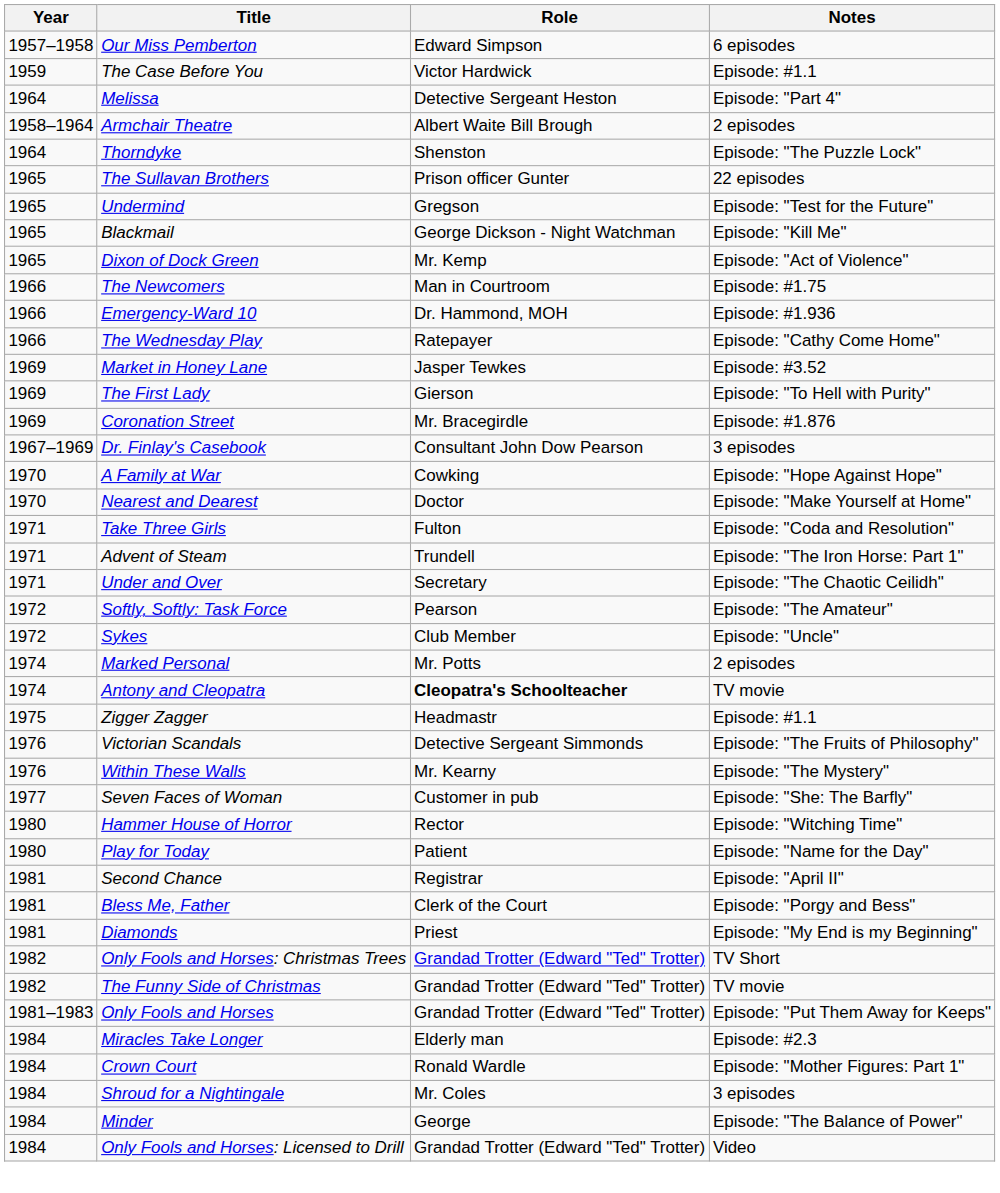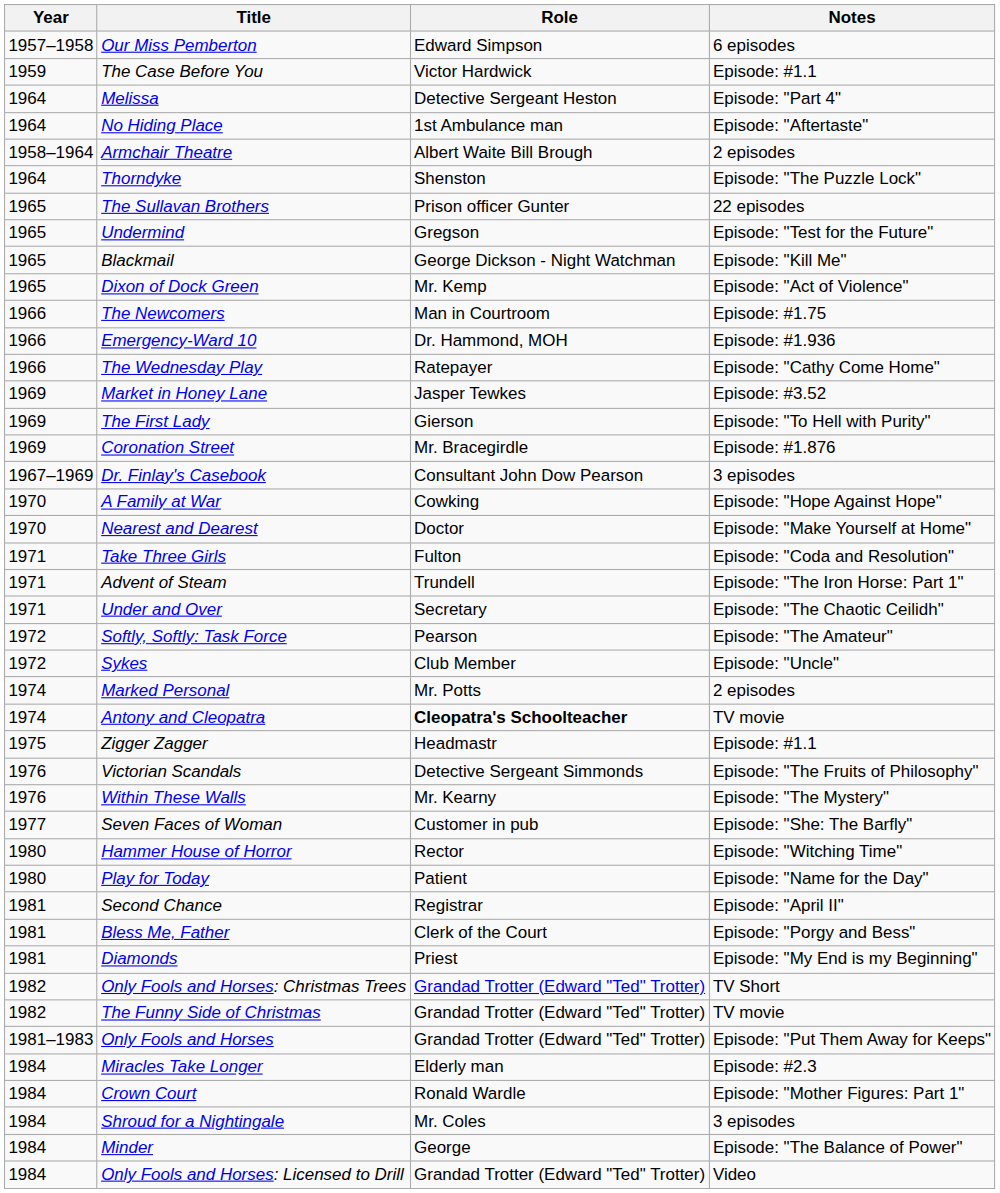+ row: 1964 | No Hiding Place | 1st Ambulance man | Episode: "Aftertaste"
